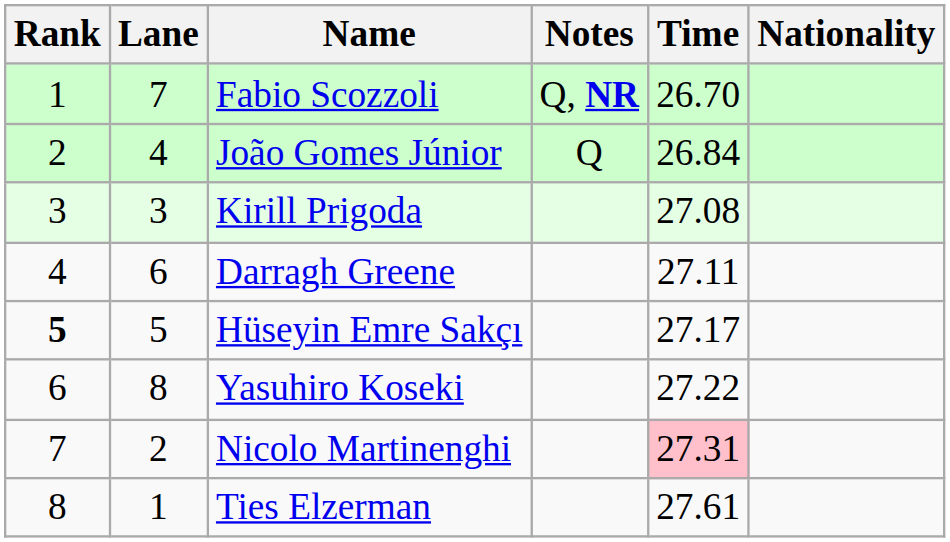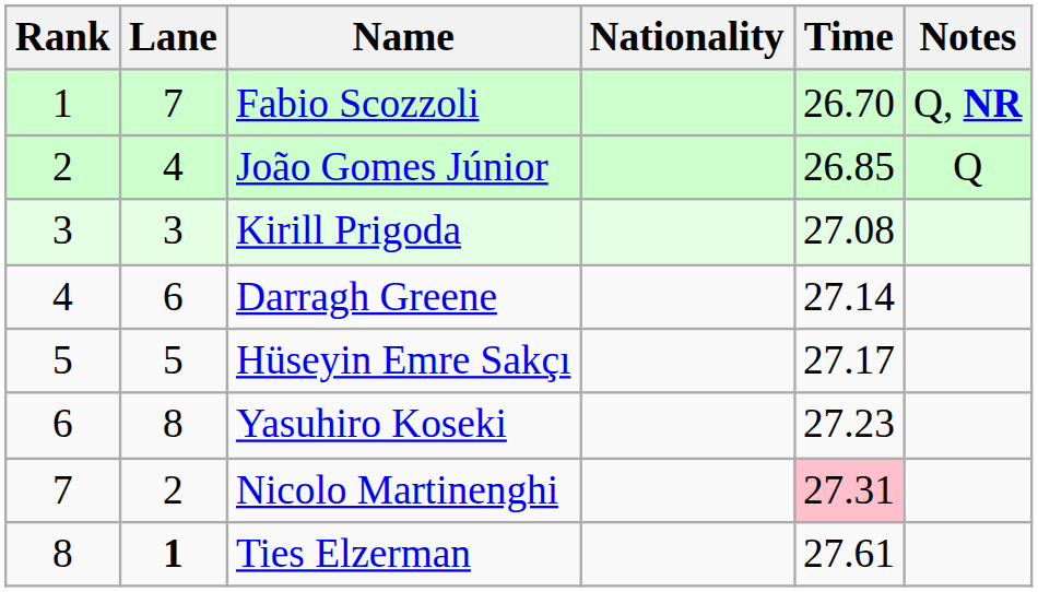columns swapped: Nationality <-> Notes
João Gomes Júnior | Time: 26.84 -> 26.85
Darragh Greene | Time: 27.11 -> 27.14
Hüseyin Emre Sakçı | Rank: bold -> normal
Yasuhiro Koseki | Time: 27.22 -> 27.23
Ties Elzerman | Lane: normal -> bold
